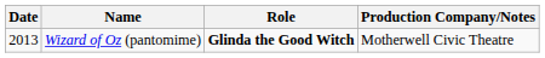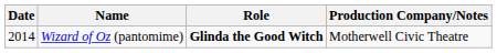Wizard of Oz (pantomime) | Date: 2013 -> 2014
